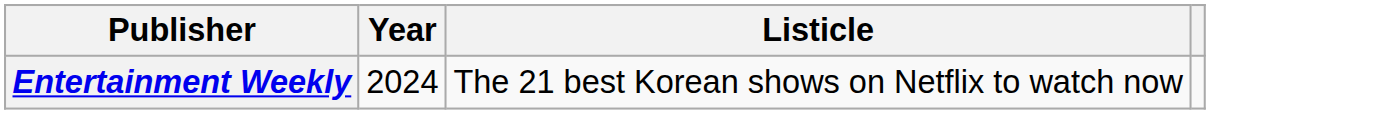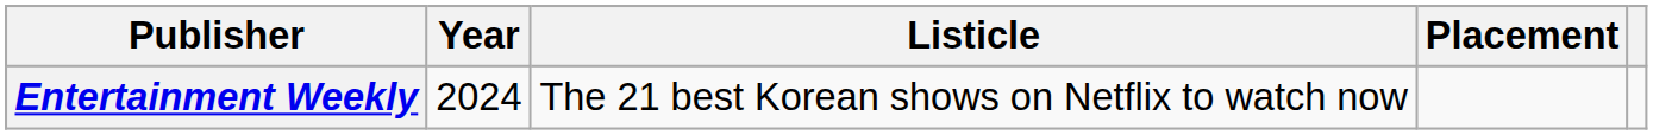+ column: Placement
